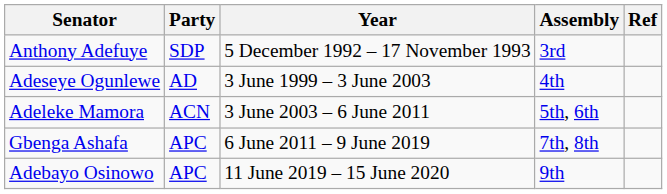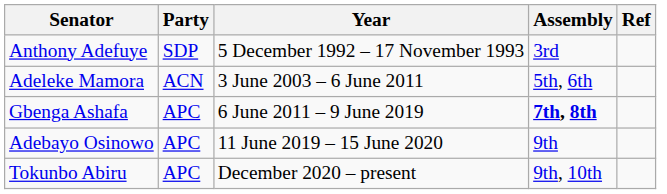- row: Adeseye Ogunlewe | AD | 3 June 1999 – 3 June 2003 | 4th
Gbenga Ashafa | Assembly: normal -> bold
+ row: Tokunbo Abiru | APC | December 2020 – present | 9th, 10th
